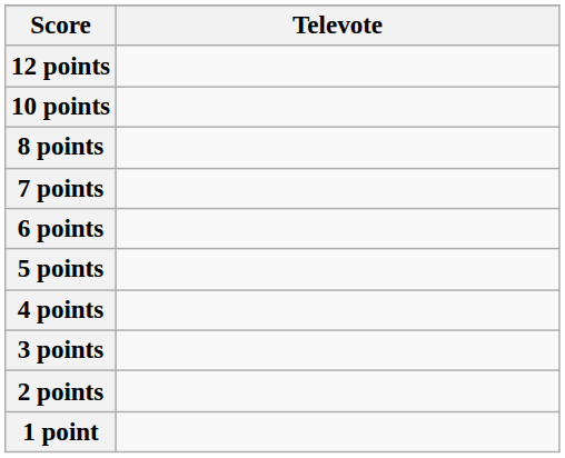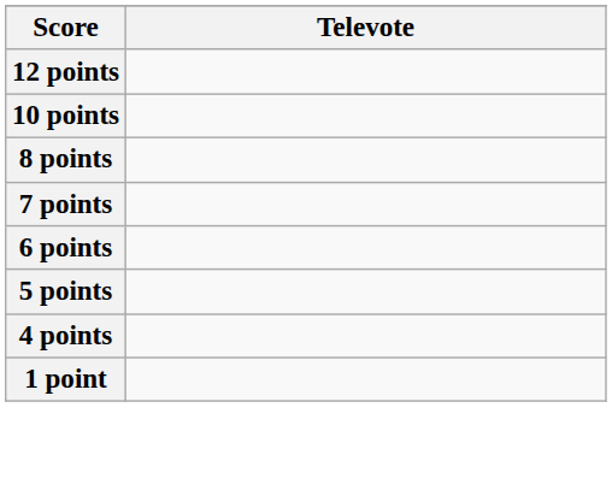- row: 3 points
- row: 2 points
